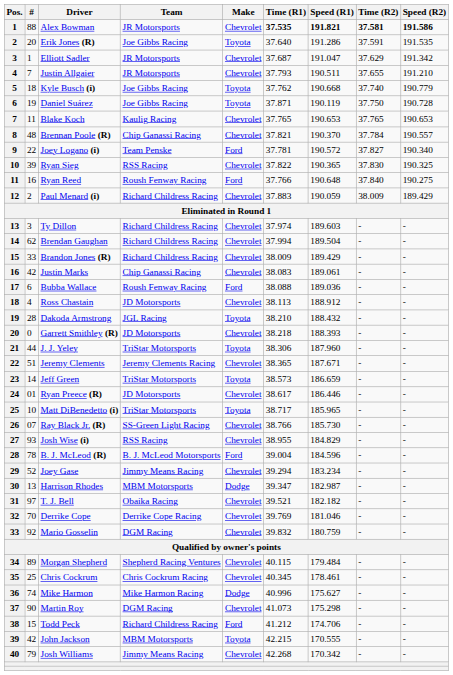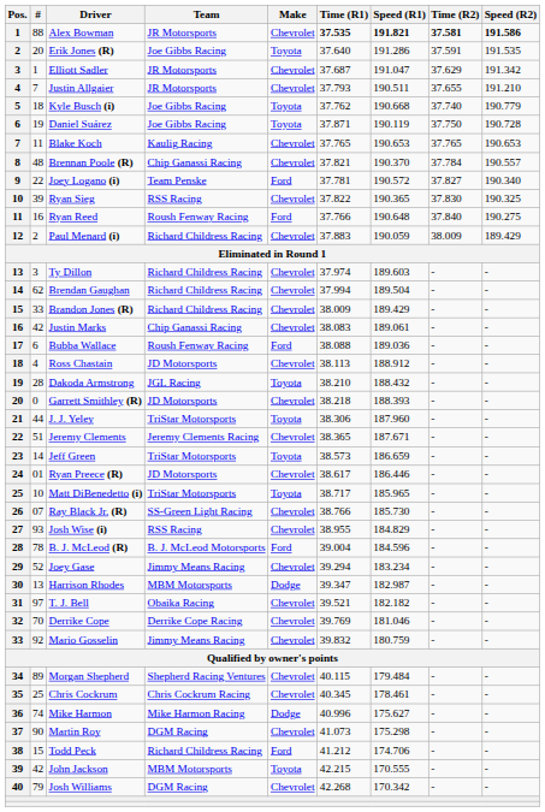Mario Gosselin | Team: DGM Racing -> Jimmy Means Racing
Josh Williams | Team: Jimmy Means Racing -> DGM Racing
